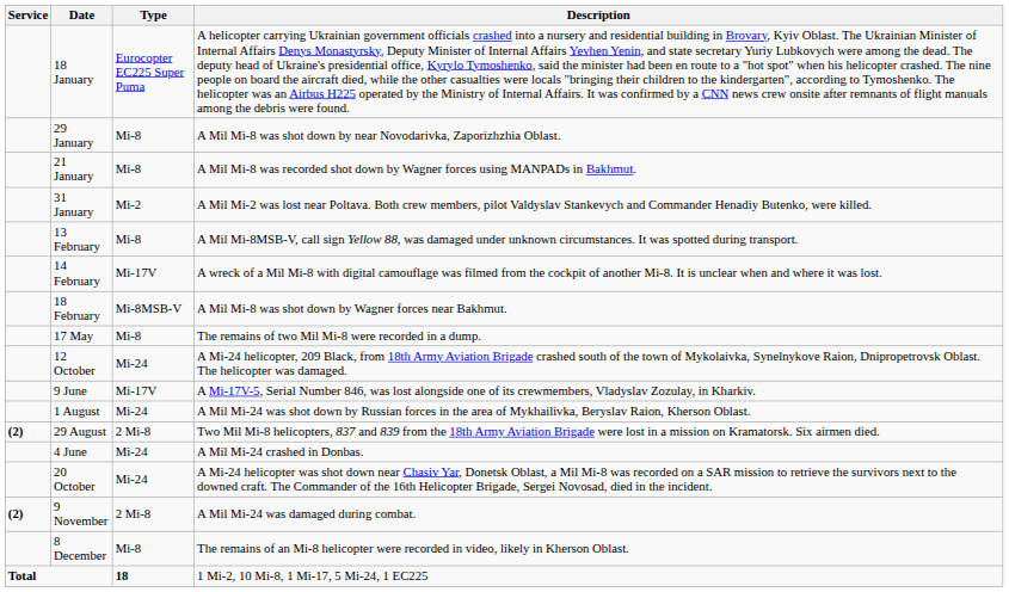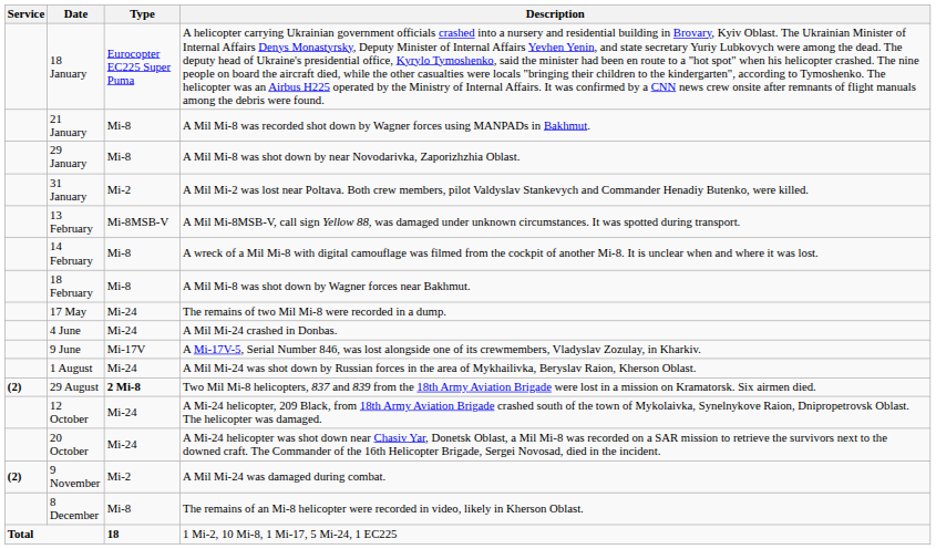rows swapped: 21 January <-> 29 January
13 February | Type: Mi-8 -> Mi-8MSB-V
14 February | Type: Mi-17V -> Mi-8
18 February | Type: Mi-8MSB-V -> Mi-8
17 May | Type: Mi-8 -> Mi-24
rows swapped: 4 June <-> 12 October
29 August | Type: normal -> bold
9 November | Type: 2 Mi-8 -> Mi-2
